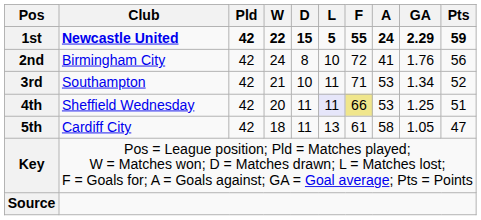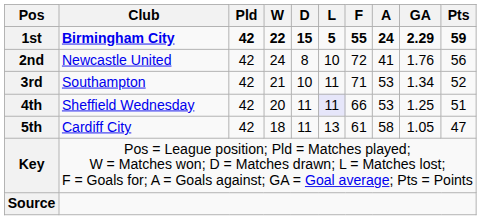1st | Club: Newcastle United -> Birmingham City
2nd | Club: Birmingham City -> Newcastle United
4th | F: khaki background -> no background
